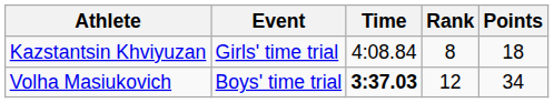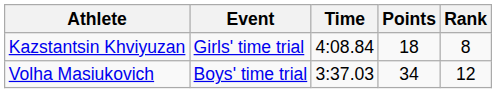columns swapped: Rank <-> Points
Volha Masiukovich | Time: bold -> normal
